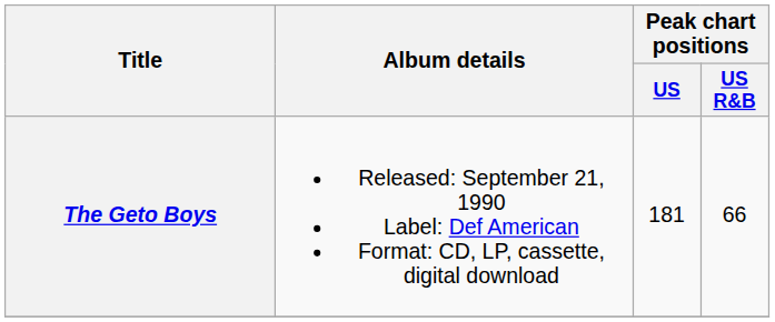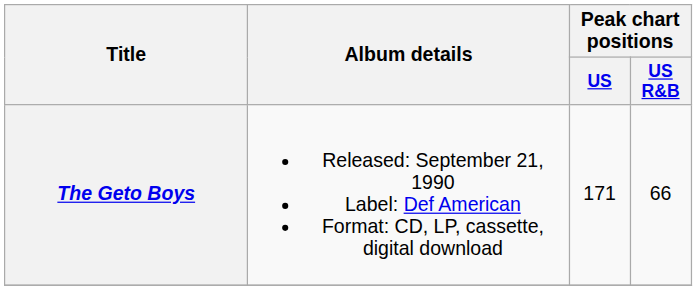The Geto Boys | Peak chart positions / US: 181 -> 171
